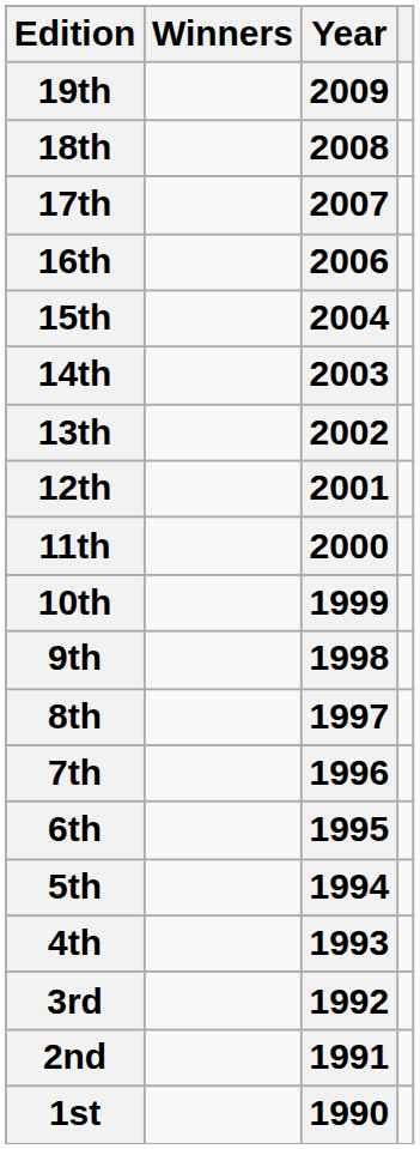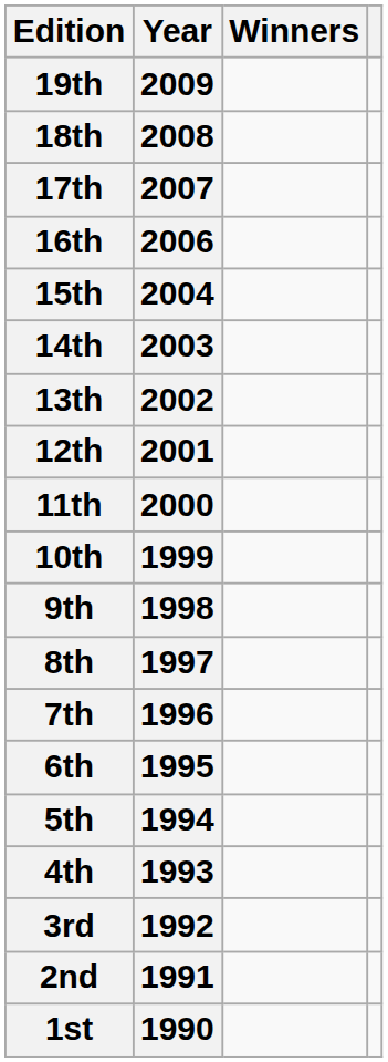columns swapped: Year <-> Winners
